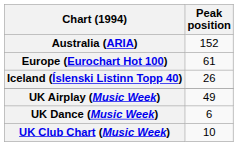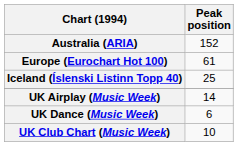Iceland (Íslenski Listinn Topp 40) | Peak position: 26 -> 25
UK Airplay (Music Week) | Peak position: 49 -> 14
